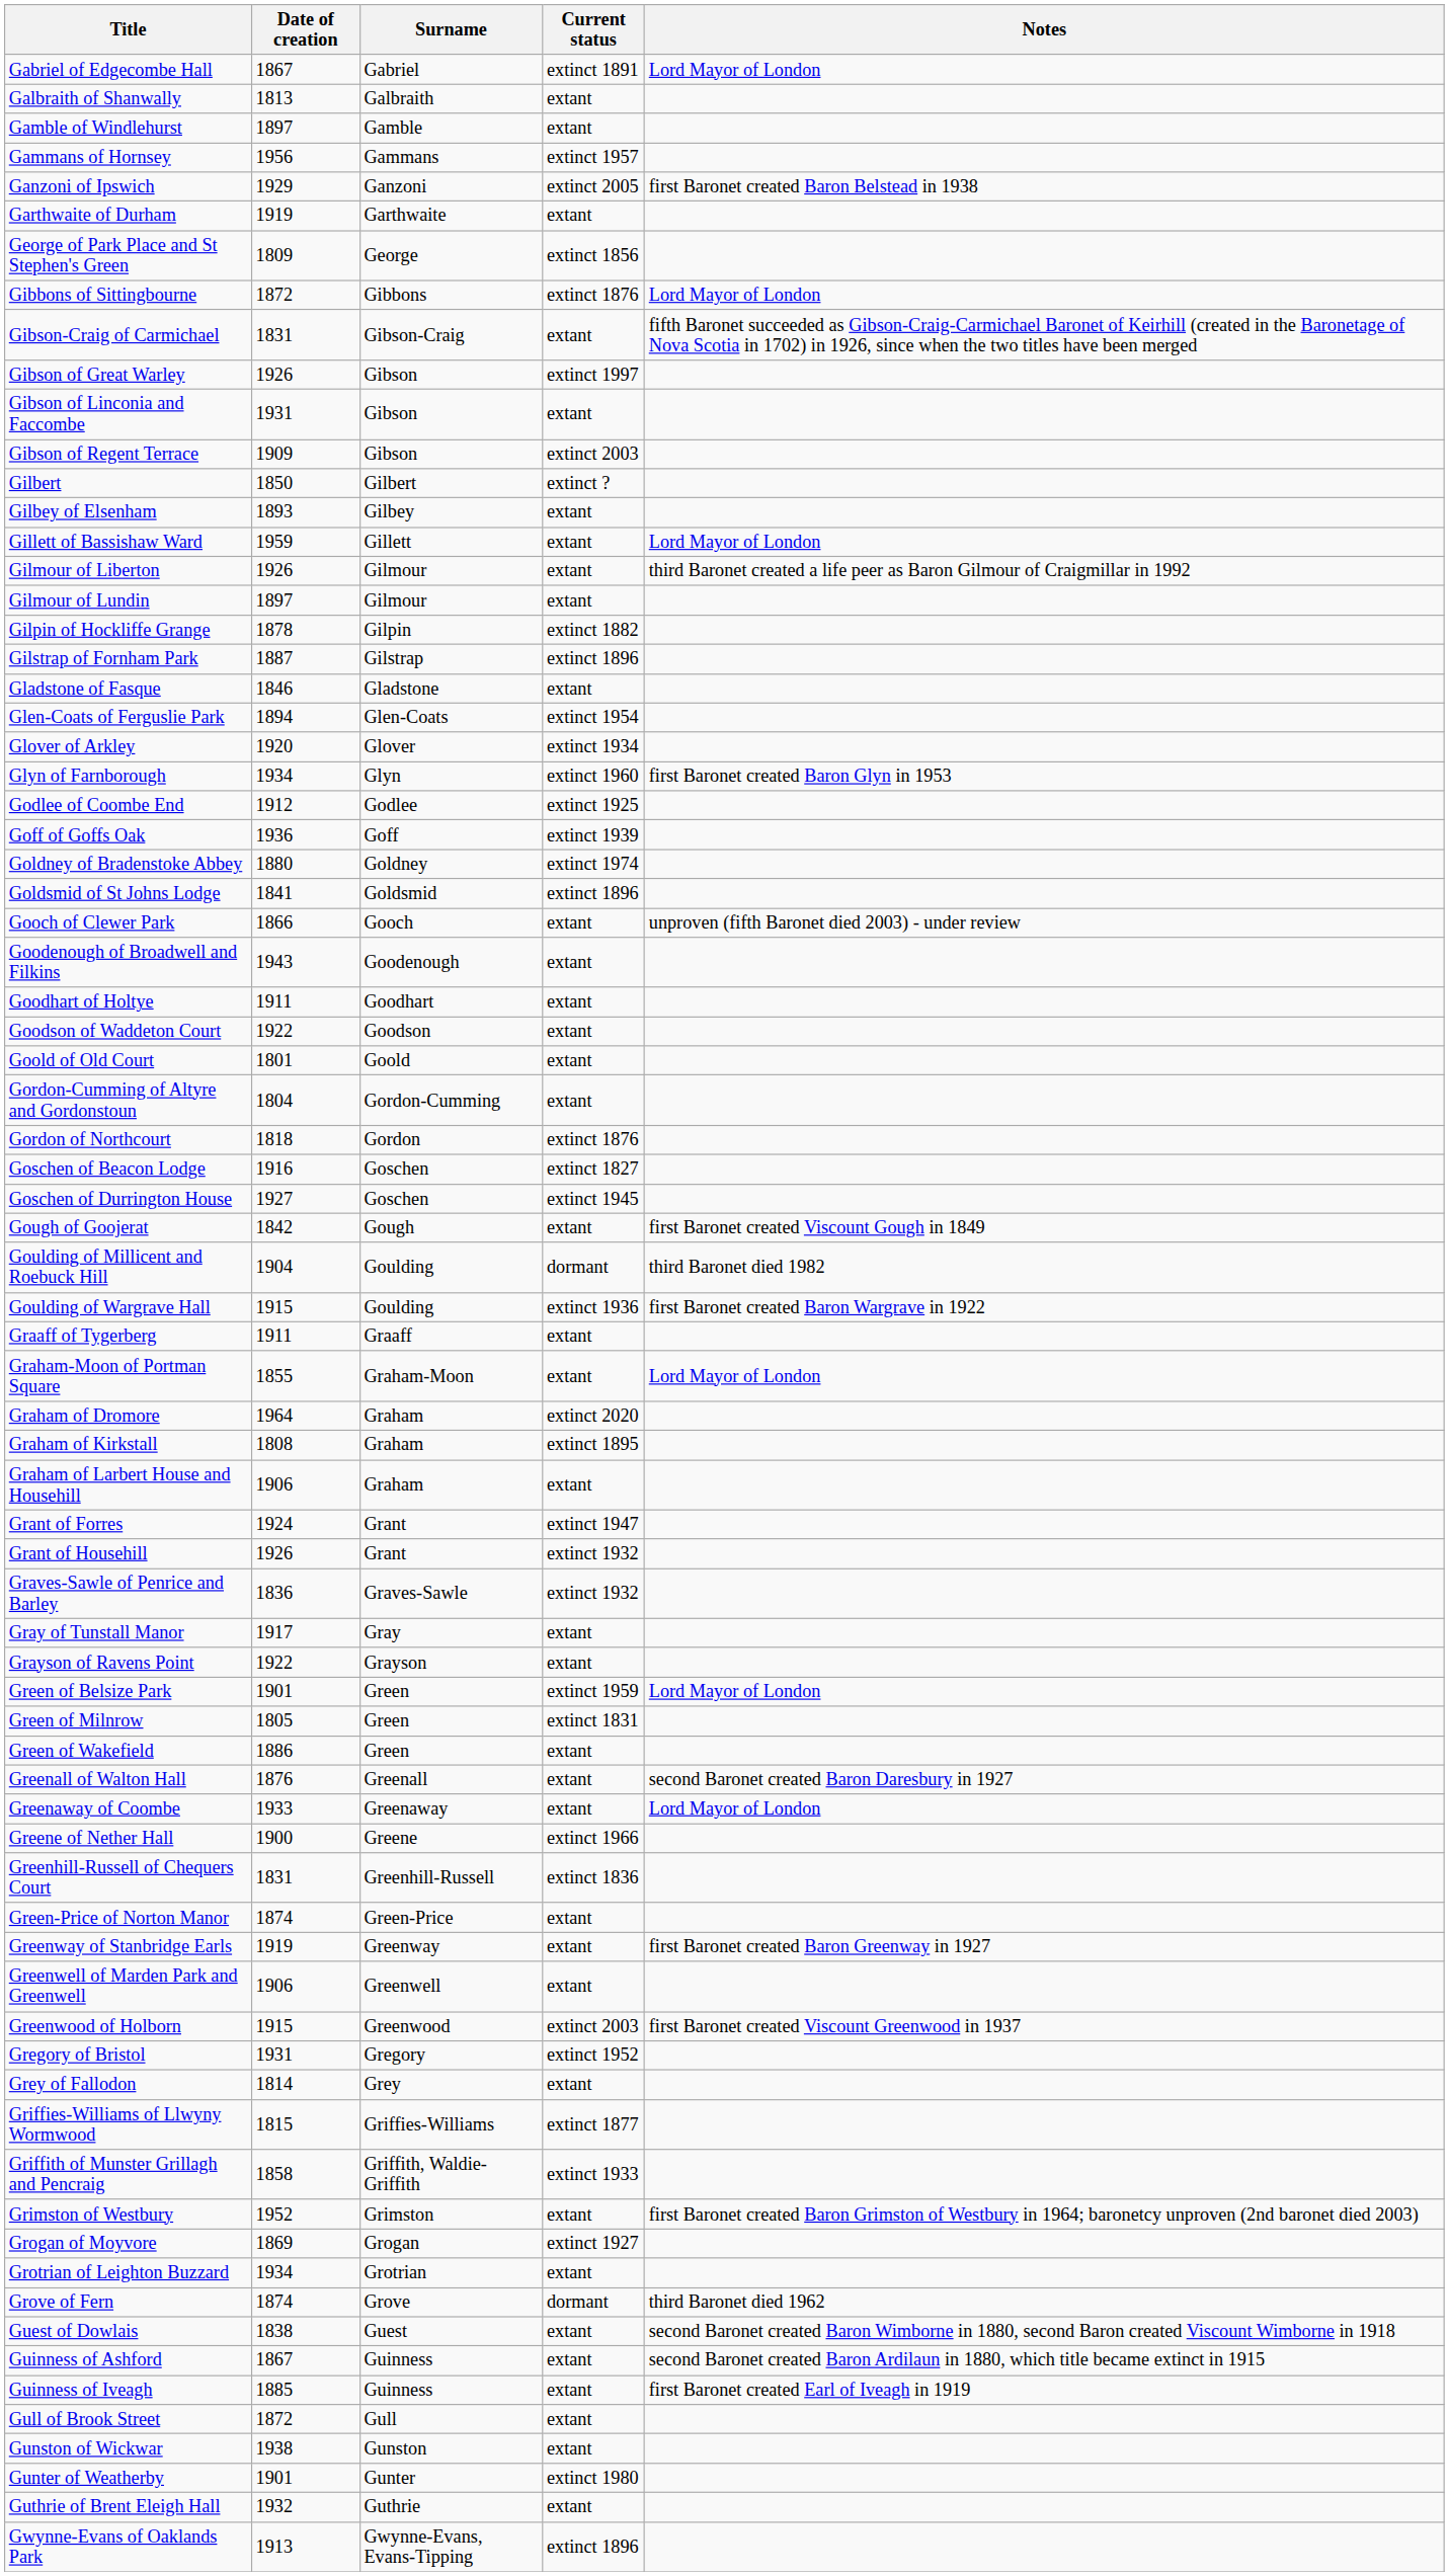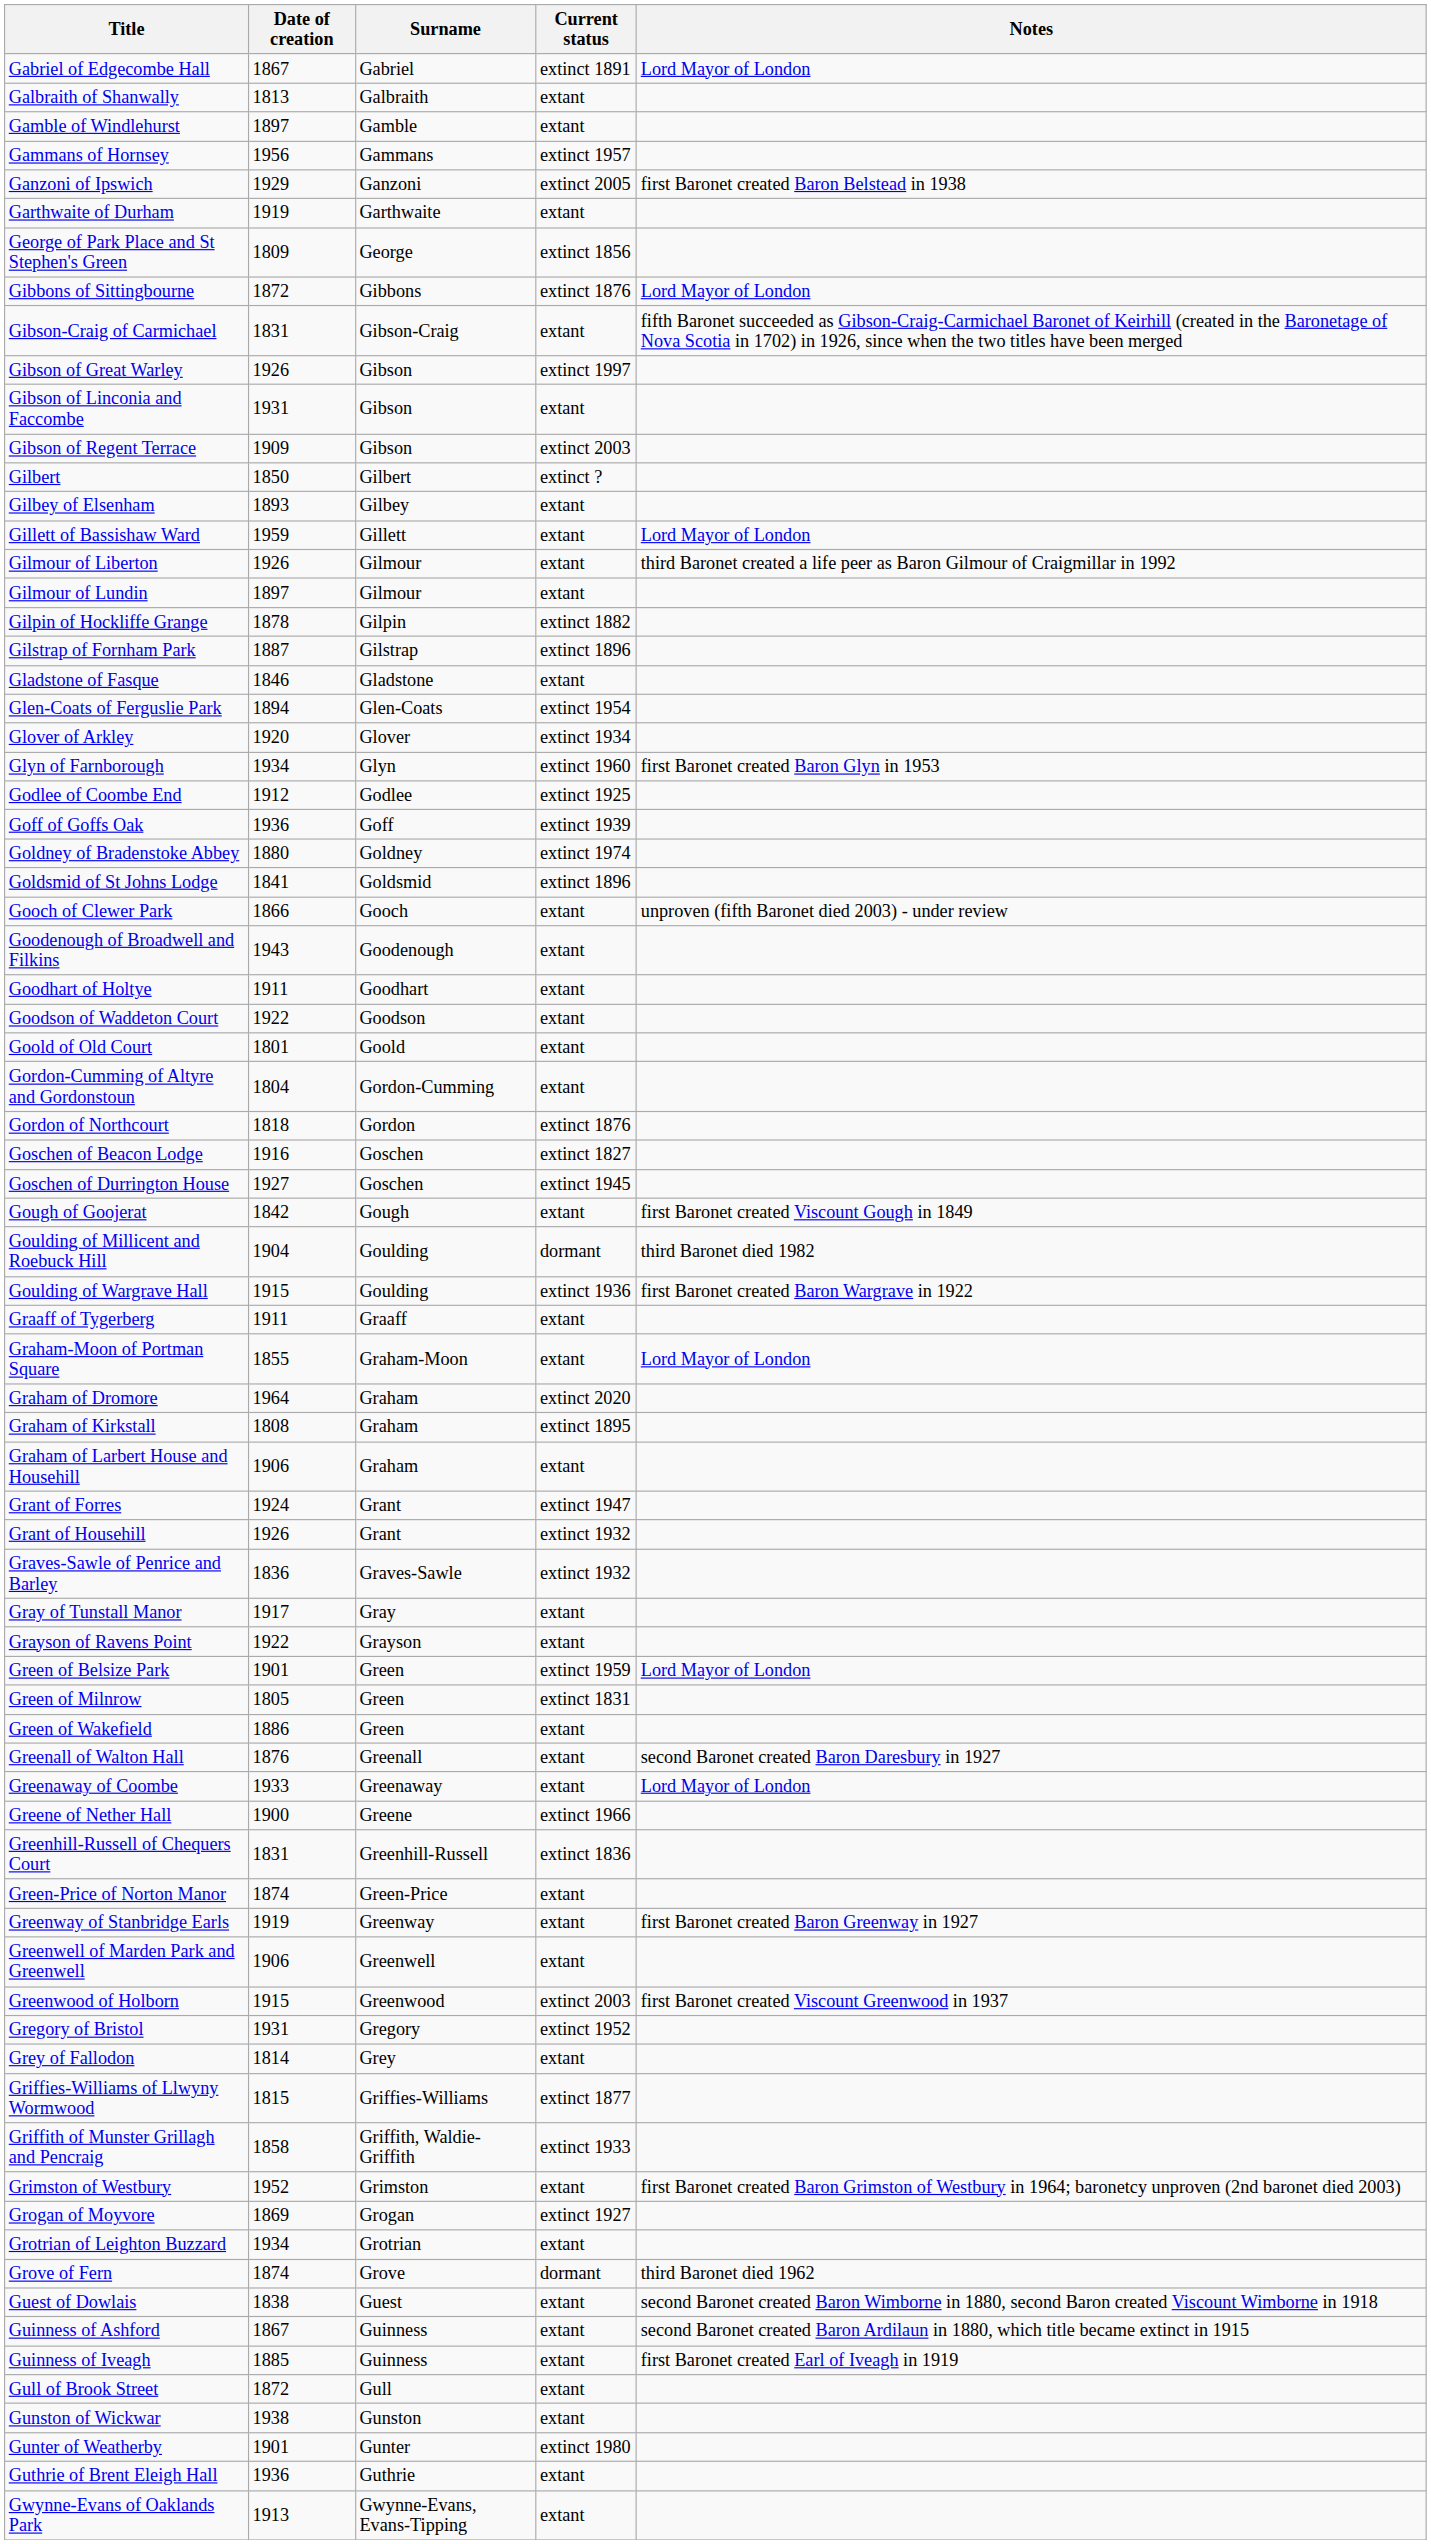Guthrie of Brent Eleigh Hall | Date of creation: 1932 -> 1936
Gwynne-Evans of Oaklands Park | Current status: extinct 1896 -> extant
